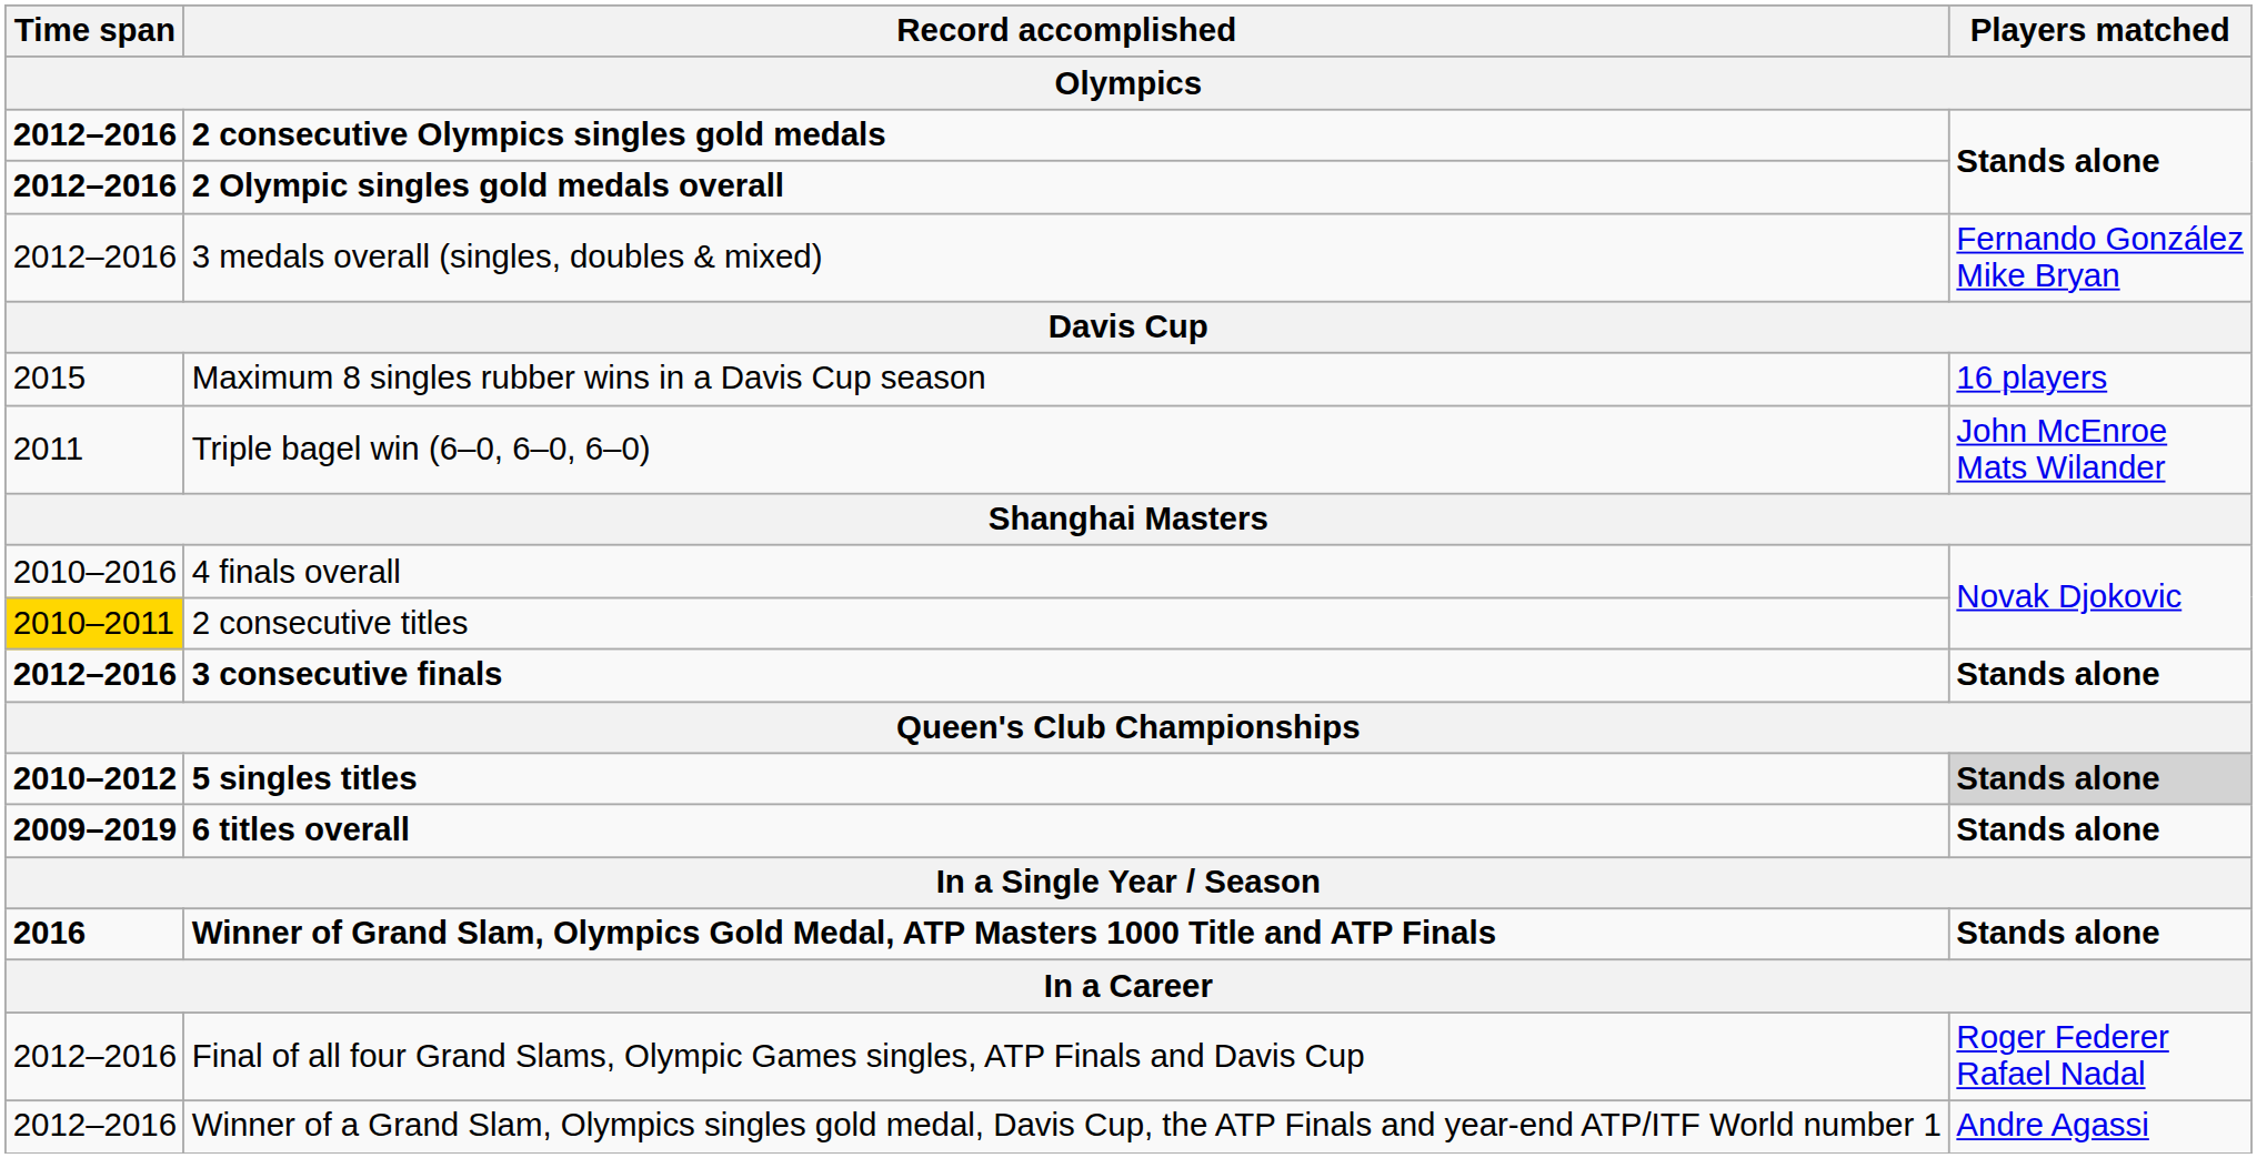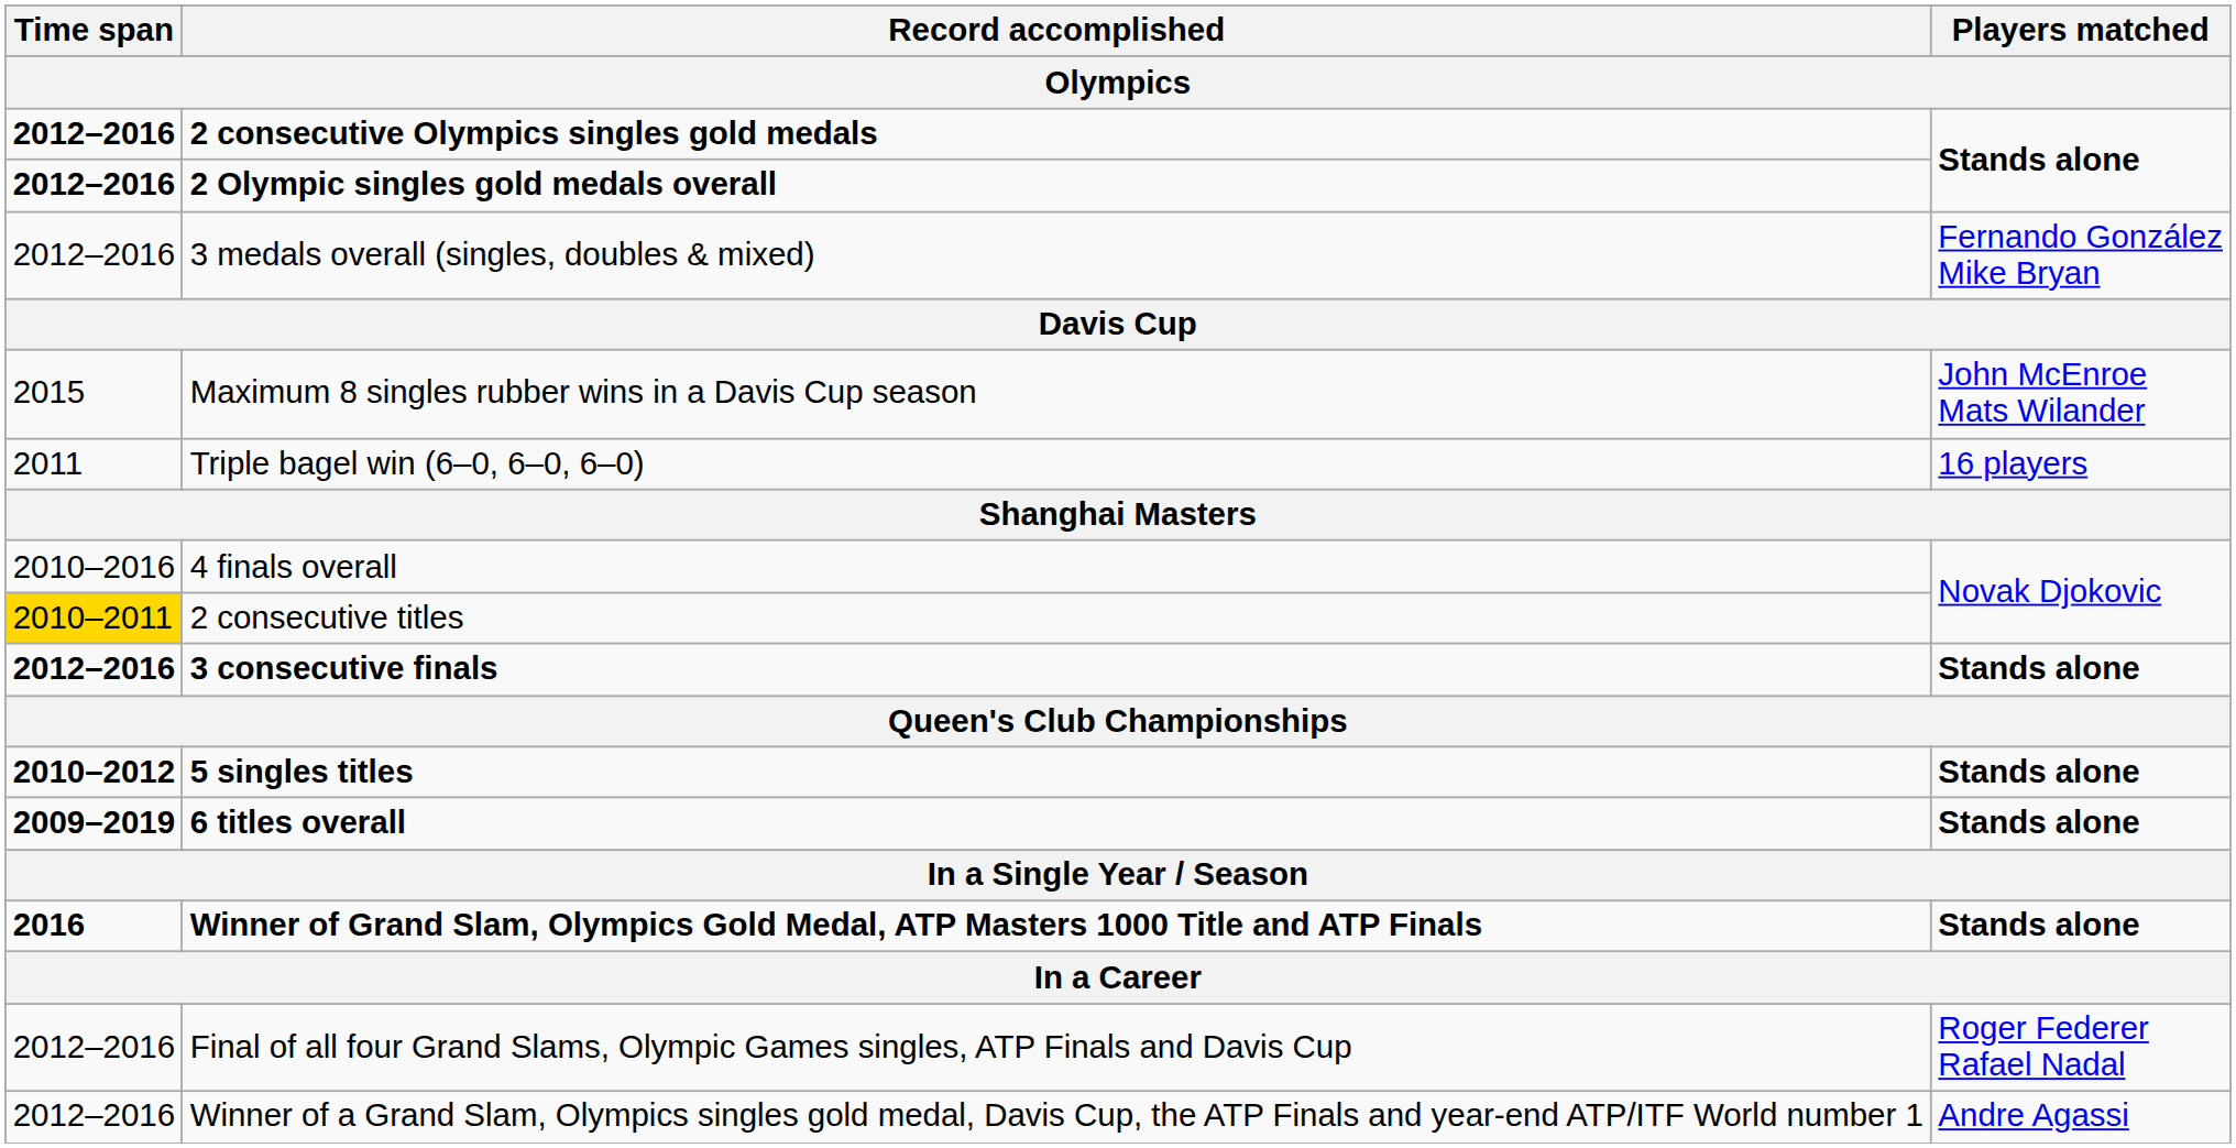Maximum 8 singles rubber wins in a Davis Cup season | Players matched: 16 players -> John McEnroe Mats Wilander
Triple bagel win (6–0, 6–0, 6–0) | Players matched: John McEnroe Mats Wilander -> 16 players
5 singles titles | Players matched: lightgrey background -> no background
